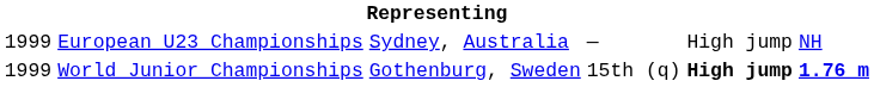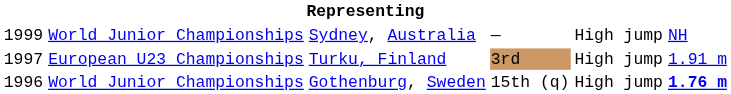Sydney, Australia | column 2: European U23 Championships -> World Junior Championships
+ row: 1997 | European U23 Championships | Turku, Finland | 3rd | High jump | 1.91 m
Gothenburg, Sweden | column 1: 1999 -> 1996
Gothenburg, Sweden | column 5: bold -> normal
